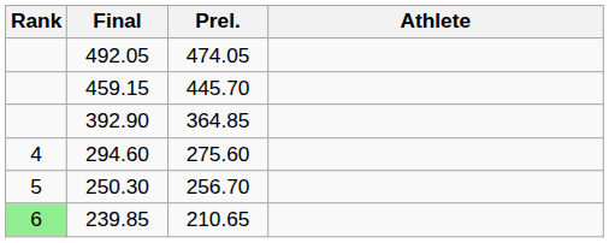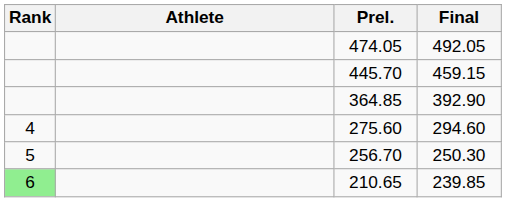columns swapped: Athlete <-> Final
